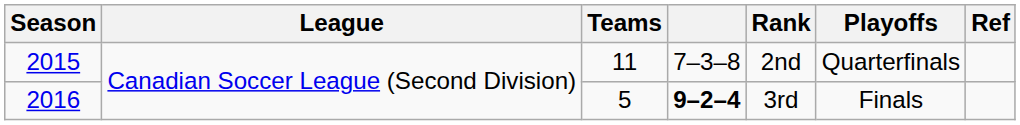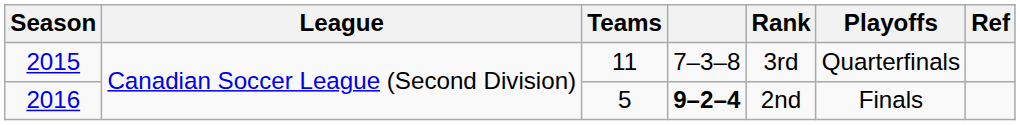2015 | Rank: 2nd -> 3rd
2016 | Rank: 3rd -> 2nd
